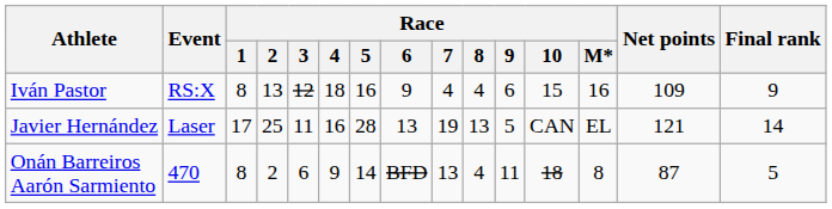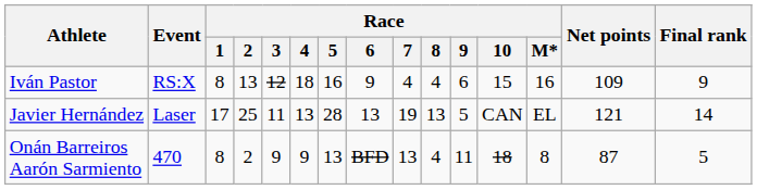Javier Hernández | Race / 4: 16 -> 13
Onán Barreiros Aarón Sarmiento | Race / 3: 6 -> 9
Onán Barreiros Aarón Sarmiento | Race / 5: 14 -> 13
